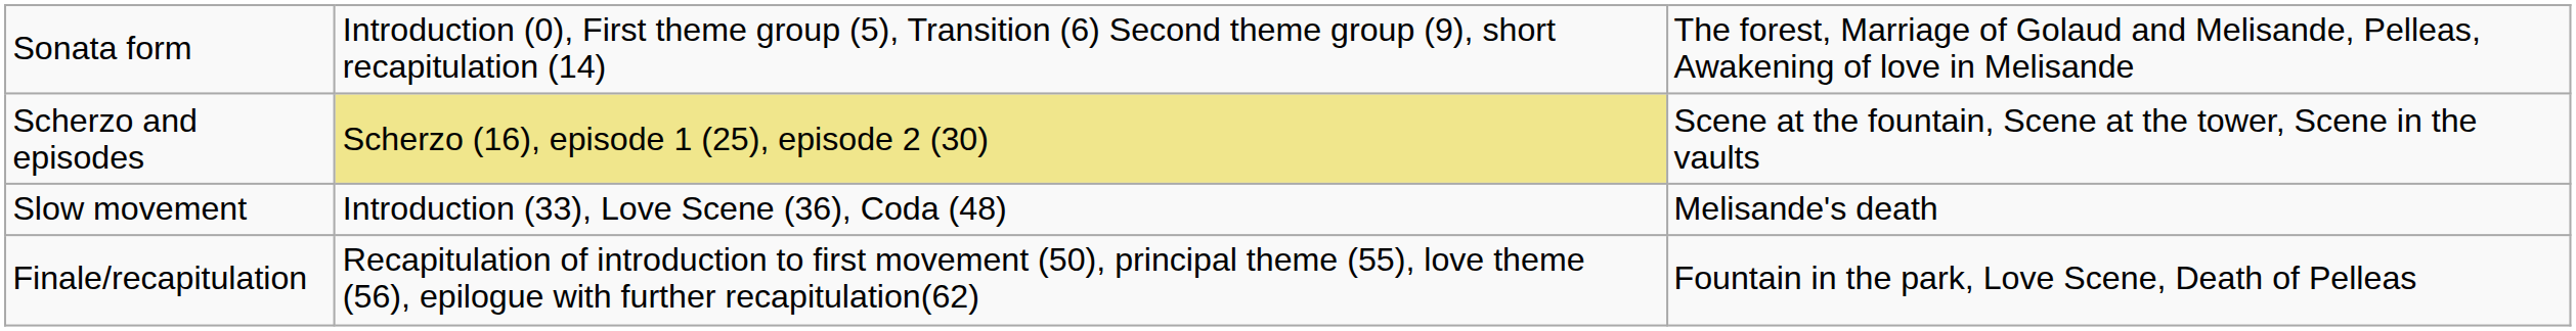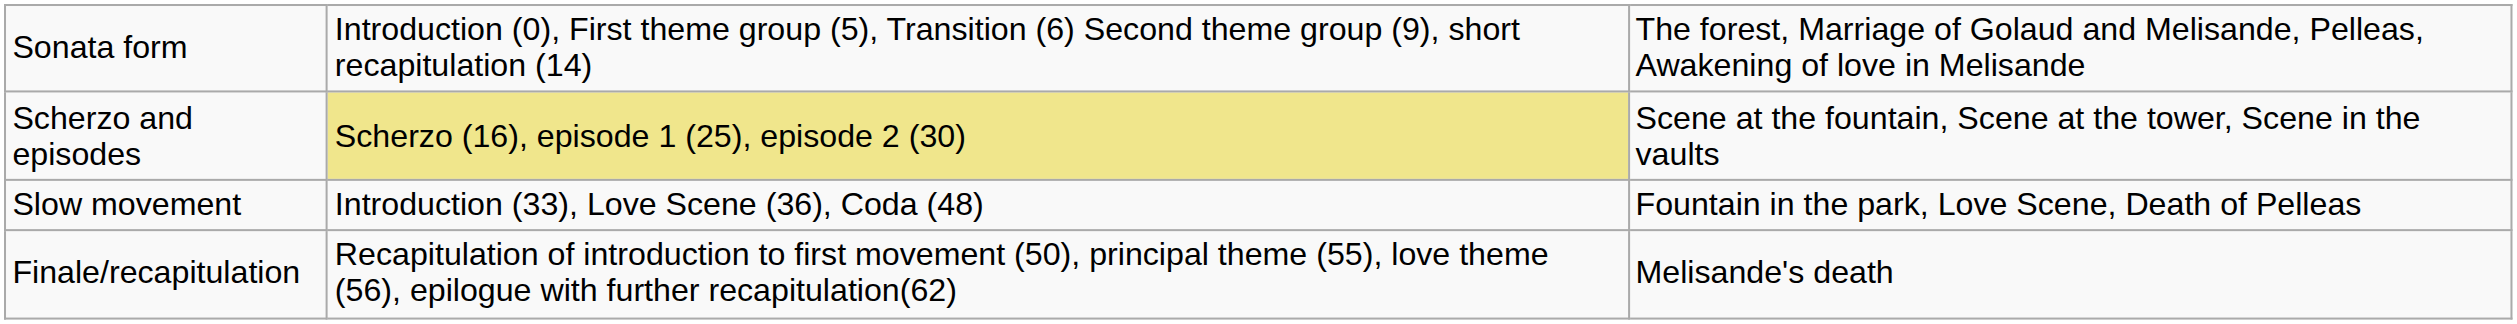Slow movement | column 3: Melisande's death -> Fountain in the park, Love Scene, Death of Pelleas
Finale/recapitulation | column 3: Fountain in the park, Love Scene, Death of Pelleas -> Melisande's death
